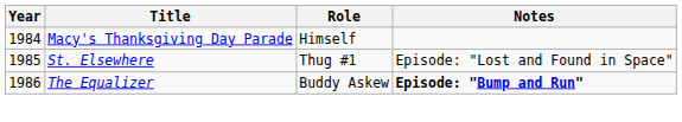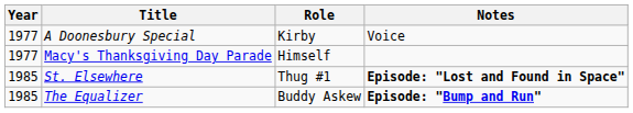+ row: 1977 | A Doonesbury Special | Kirby | Voice
Macy's Thanksgiving Day Parade | Year: 1984 -> 1977
St. Elsewhere | Notes: normal -> bold
The Equalizer | Year: 1986 -> 1985
